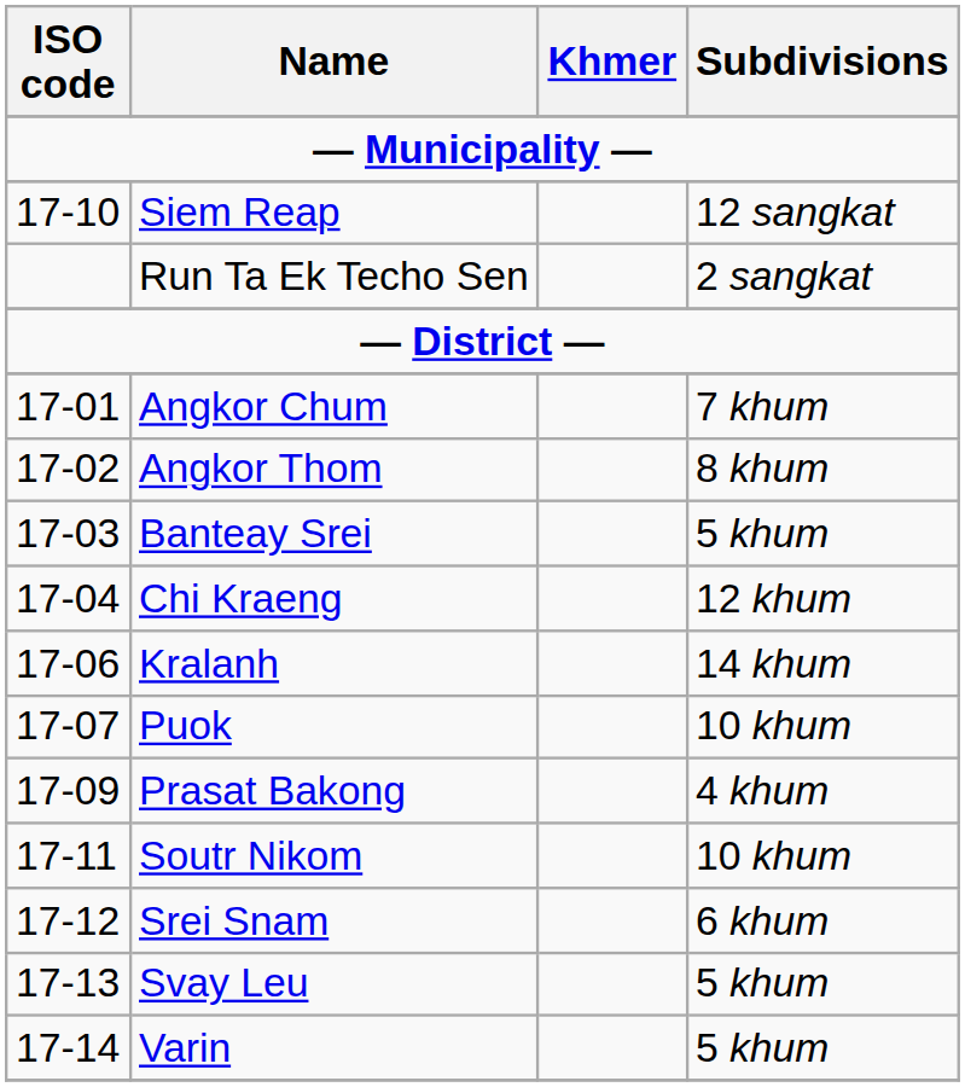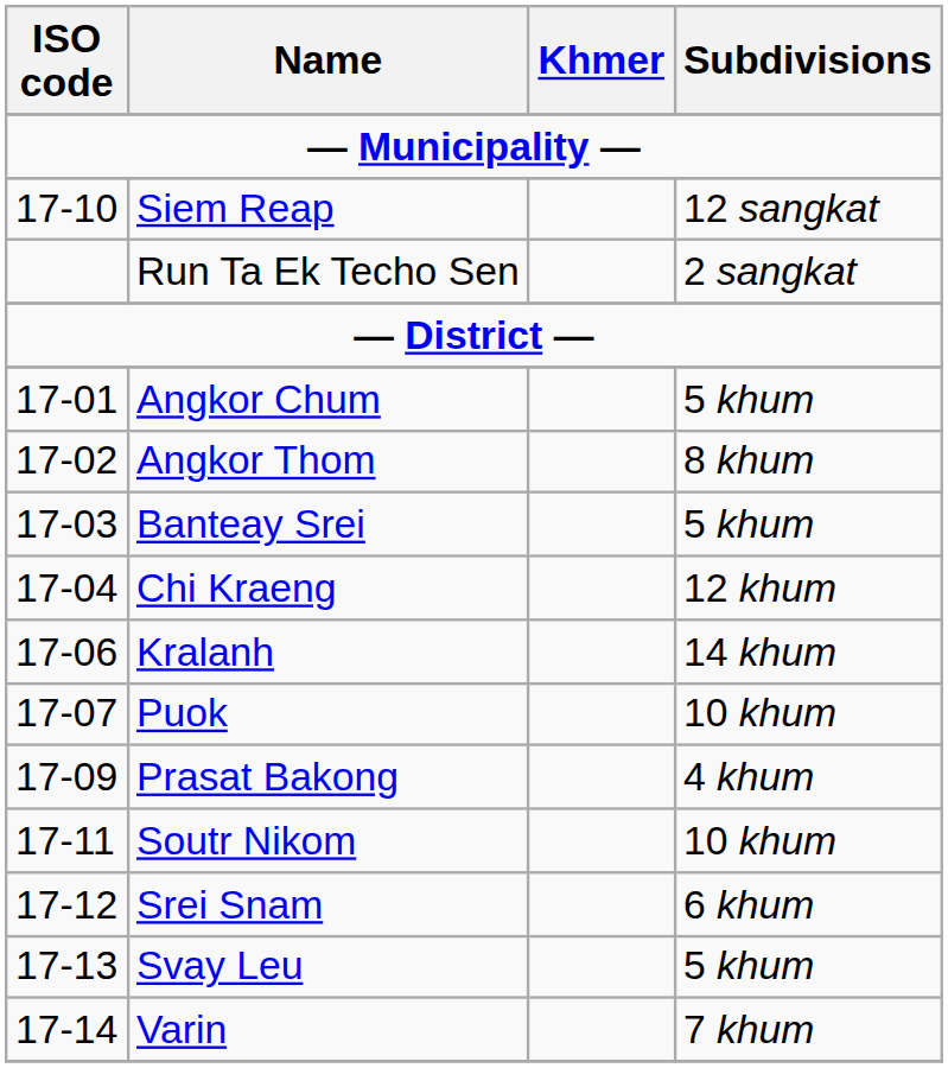Angkor Chum | Subdivisions: 7 khum -> 5 khum
Varin | Subdivisions: 5 khum -> 7 khum
